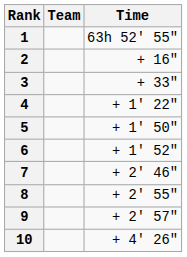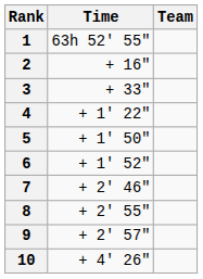columns swapped: Team <-> Time
